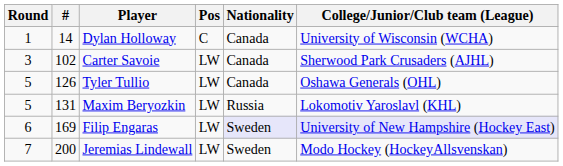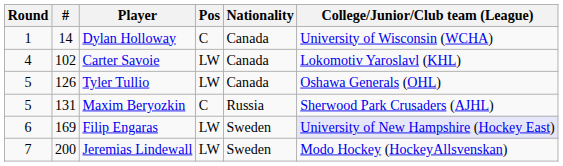Carter Savoie | Round: 3 -> 4
Carter Savoie | College/Junior/Club team (League): Sherwood Park Crusaders (AJHL) -> Lokomotiv Yaroslavl (KHL)
Maxim Beryozkin | Pos: LW -> C
Maxim Beryozkin | College/Junior/Club team (League): Lokomotiv Yaroslavl (KHL) -> Sherwood Park Crusaders (AJHL)
Filip Engaras | Nationality: lavender background -> no background
